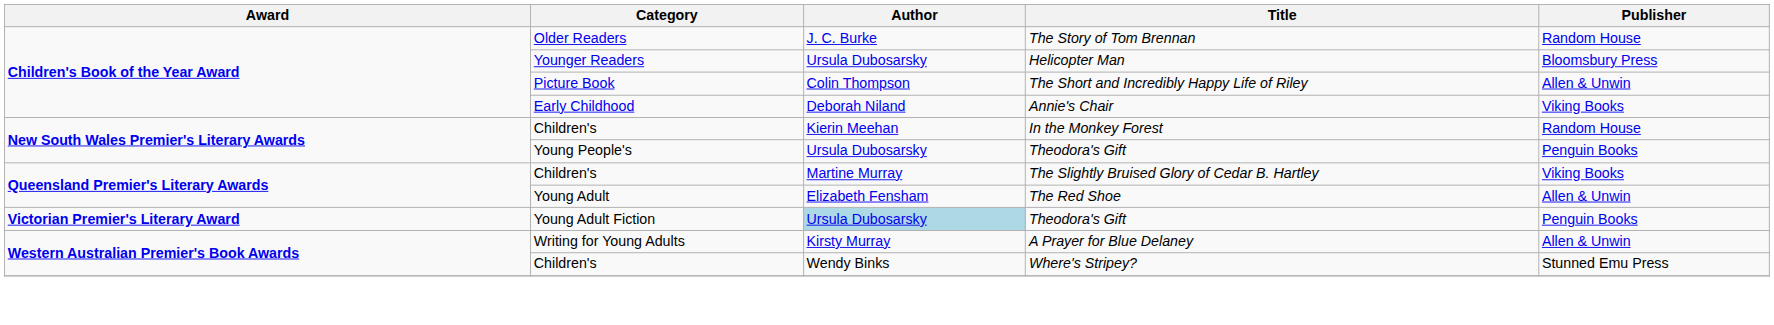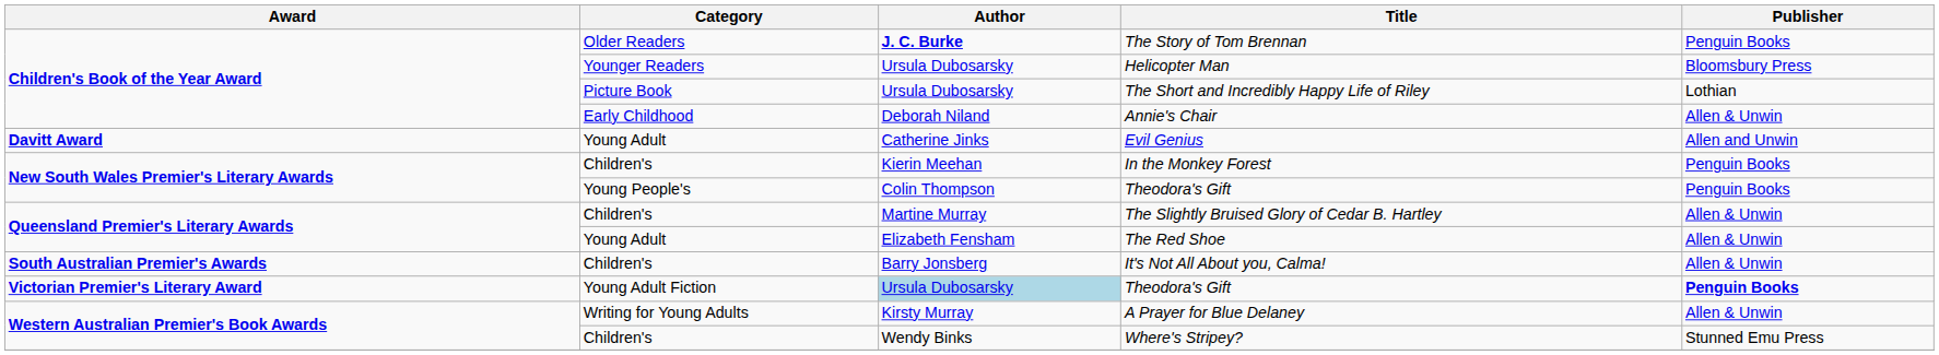The Story of Tom Brennan | Author: normal -> bold
The Story of Tom Brennan | Publisher: Random House -> Penguin Books
The Short and Incredibly Happy Life of Riley | Author: Colin Thompson -> Ursula Dubosarsky
The Short and Incredibly Happy Life of Riley | Publisher: Allen & Unwin -> Lothian
Annie's Chair | Publisher: Viking Books -> Allen & Unwin
+ row: Davitt Award | Young Adult | Catherine Jinks | Evil Genius | Allen and Unwin
In the Monkey Forest | Publisher: Random House -> Penguin Books
Young People's / Theodora's Gift | Author: Ursula Dubosarsky -> Colin Thompson
The Slightly Bruised Glory of Cedar B. Hartley | Publisher: Viking Books -> Allen & Unwin
+ row: South Australian Premier's Awards | Children's | Barry Jonsberg | It's Not All About you, Calma! | Allen & Unwin
Young Adult Fiction / Theodora's Gift | Publisher: normal -> bold
